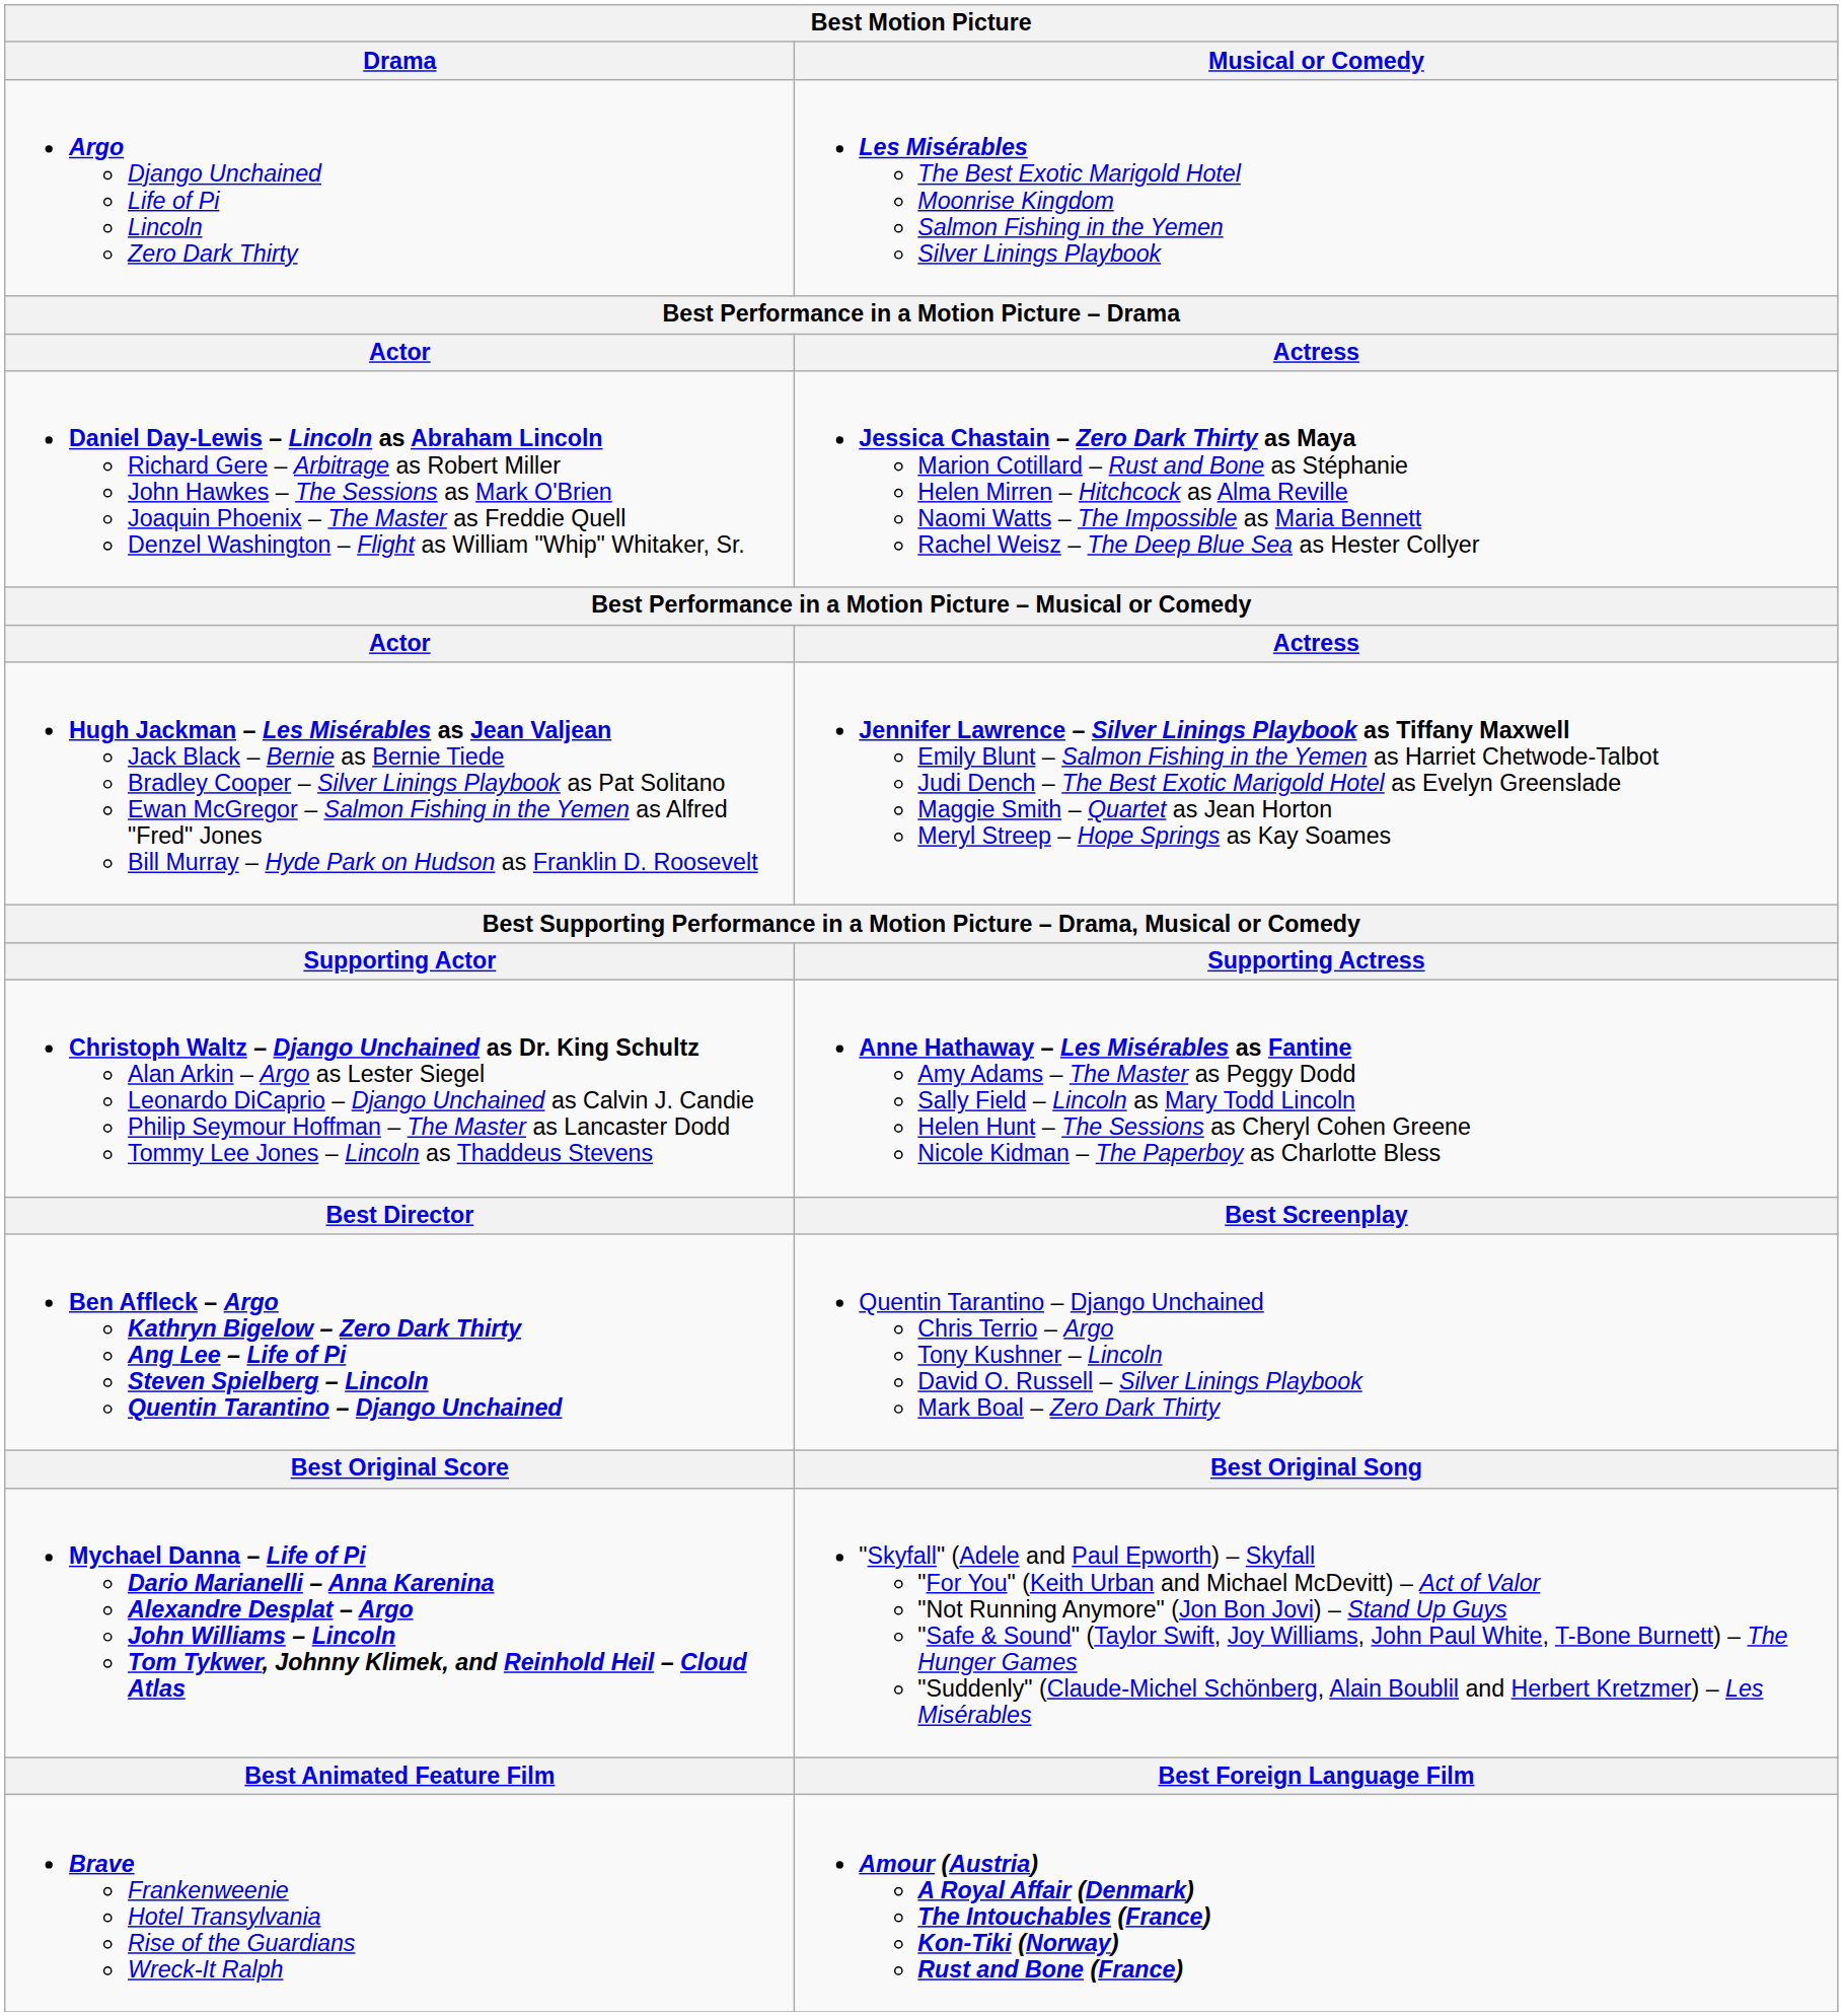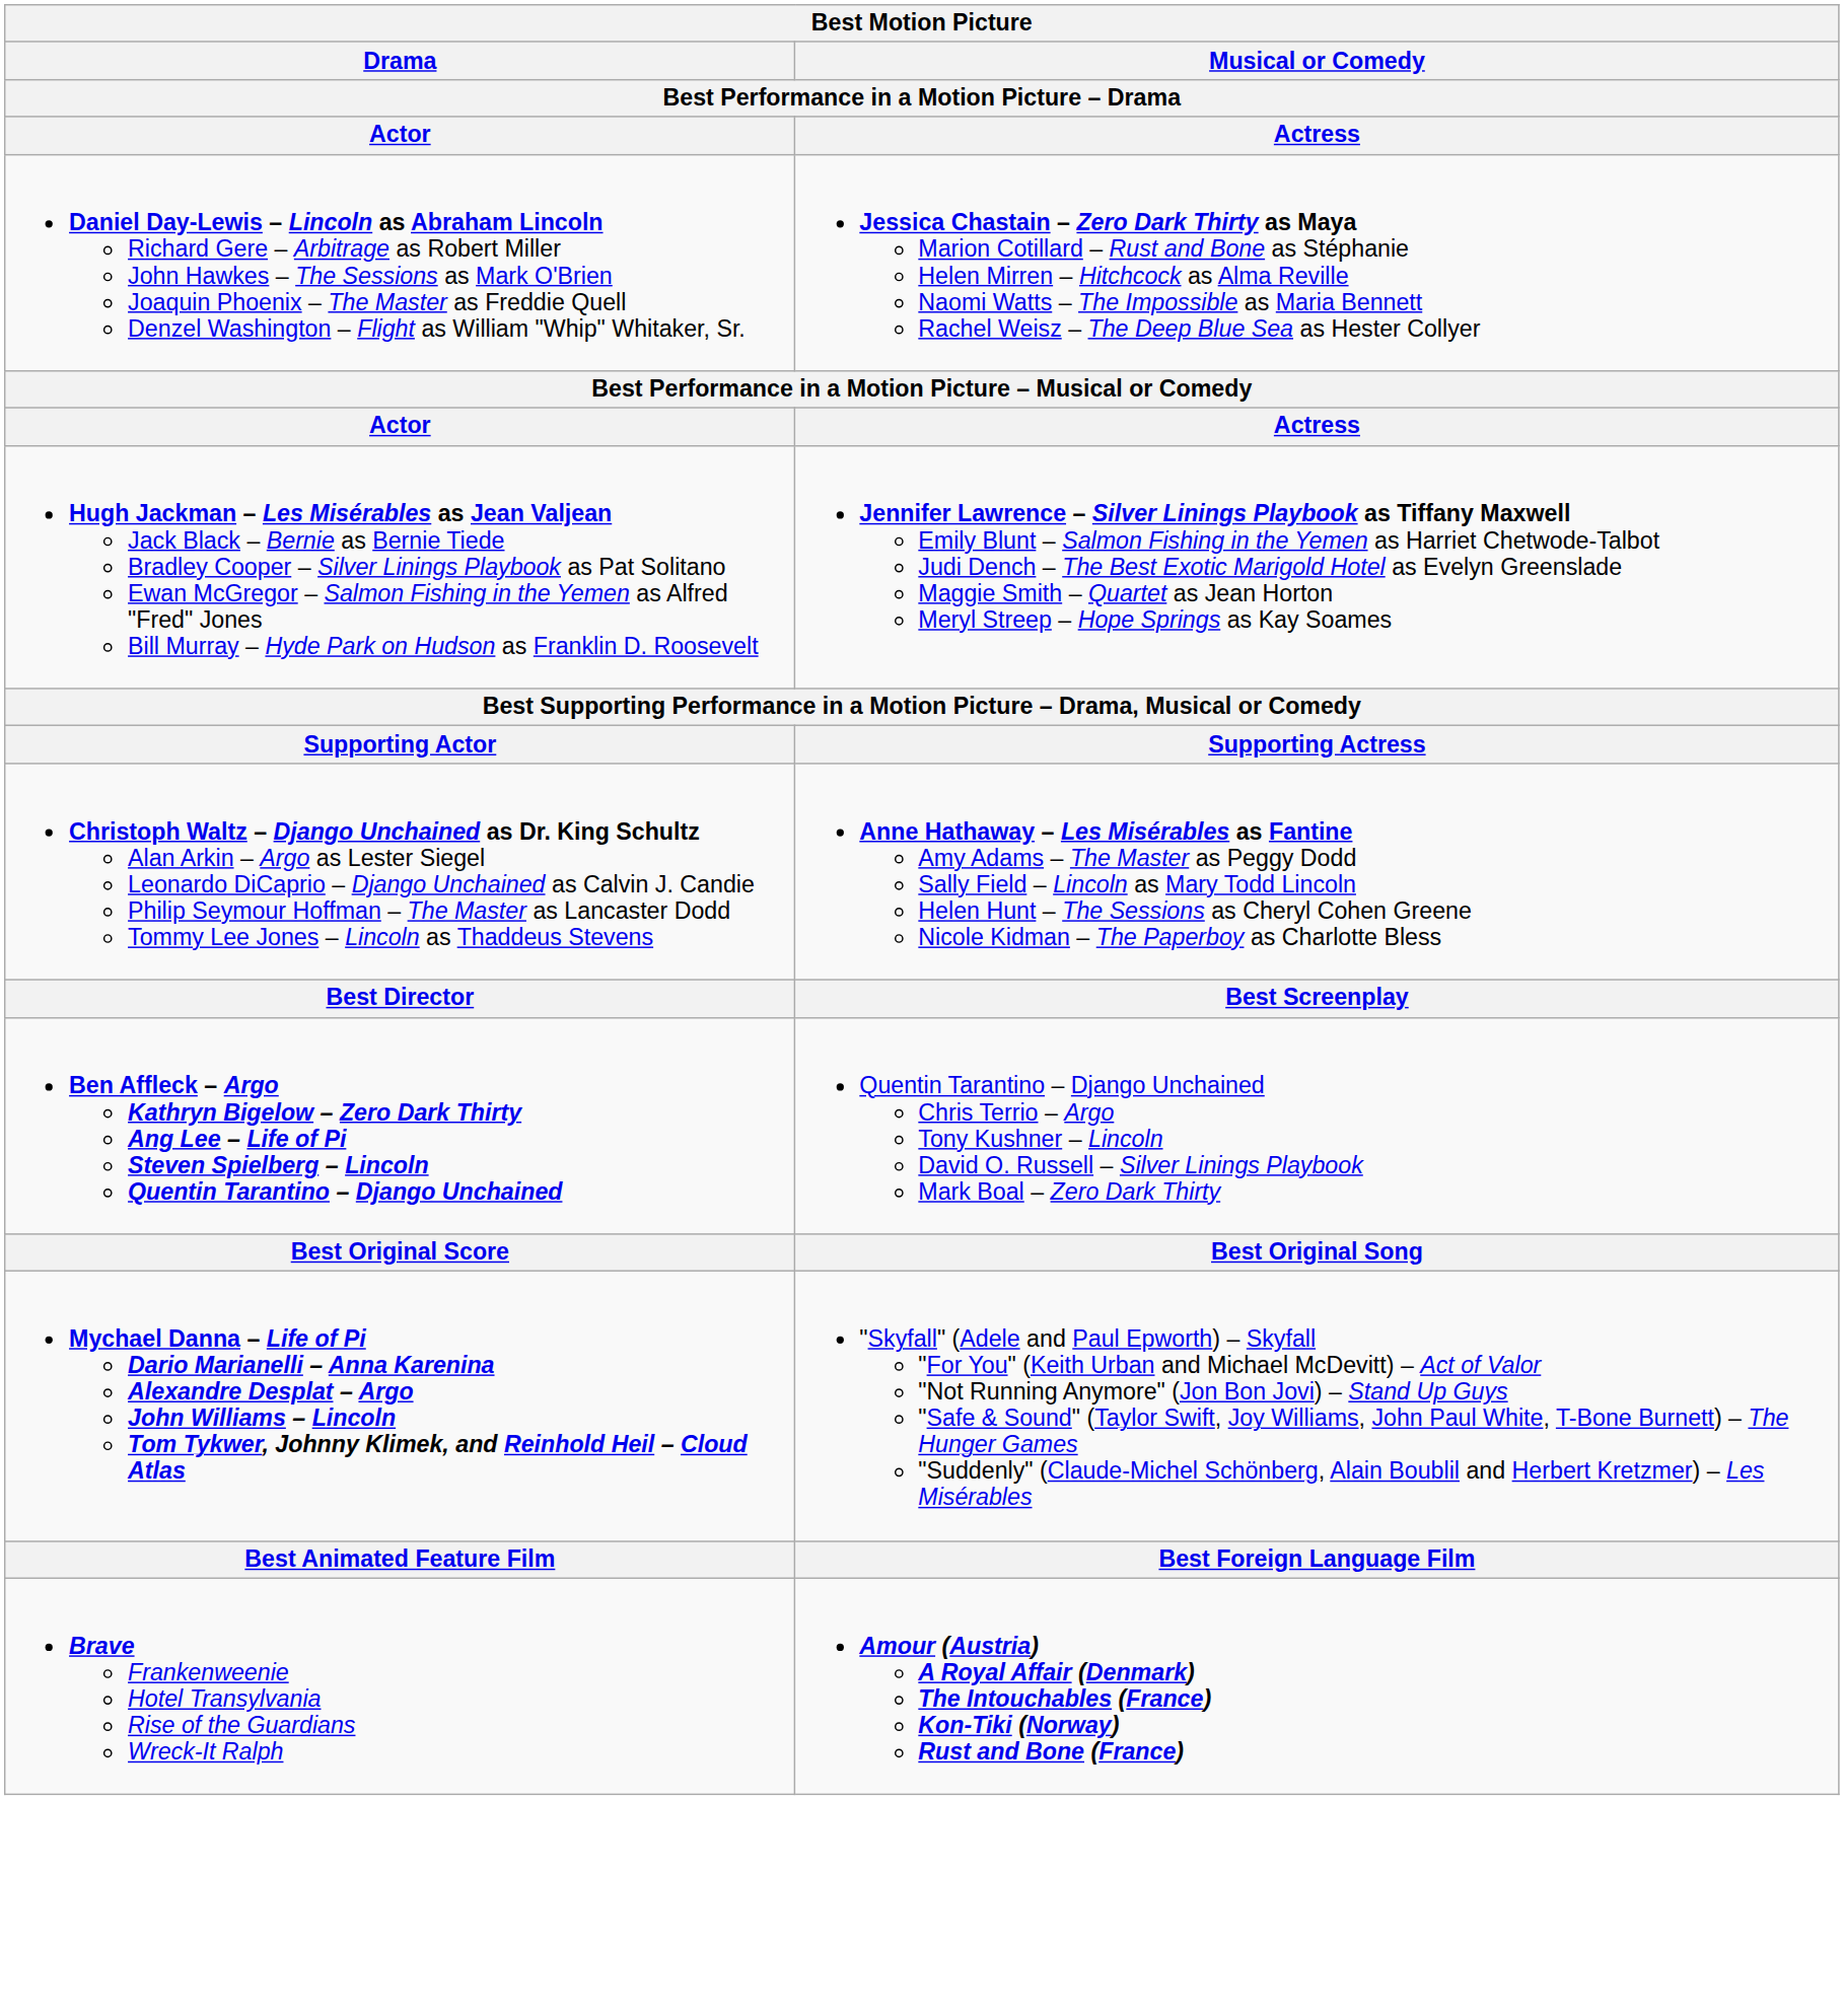- row: Argo Django Unchained Life of Pi Lincoln Zero Dark Thirty | Les Misérables The Best Exotic Marigold Hotel Moonrise Kingdom Salmon Fishing in the Yemen Silver Linings Playbook
